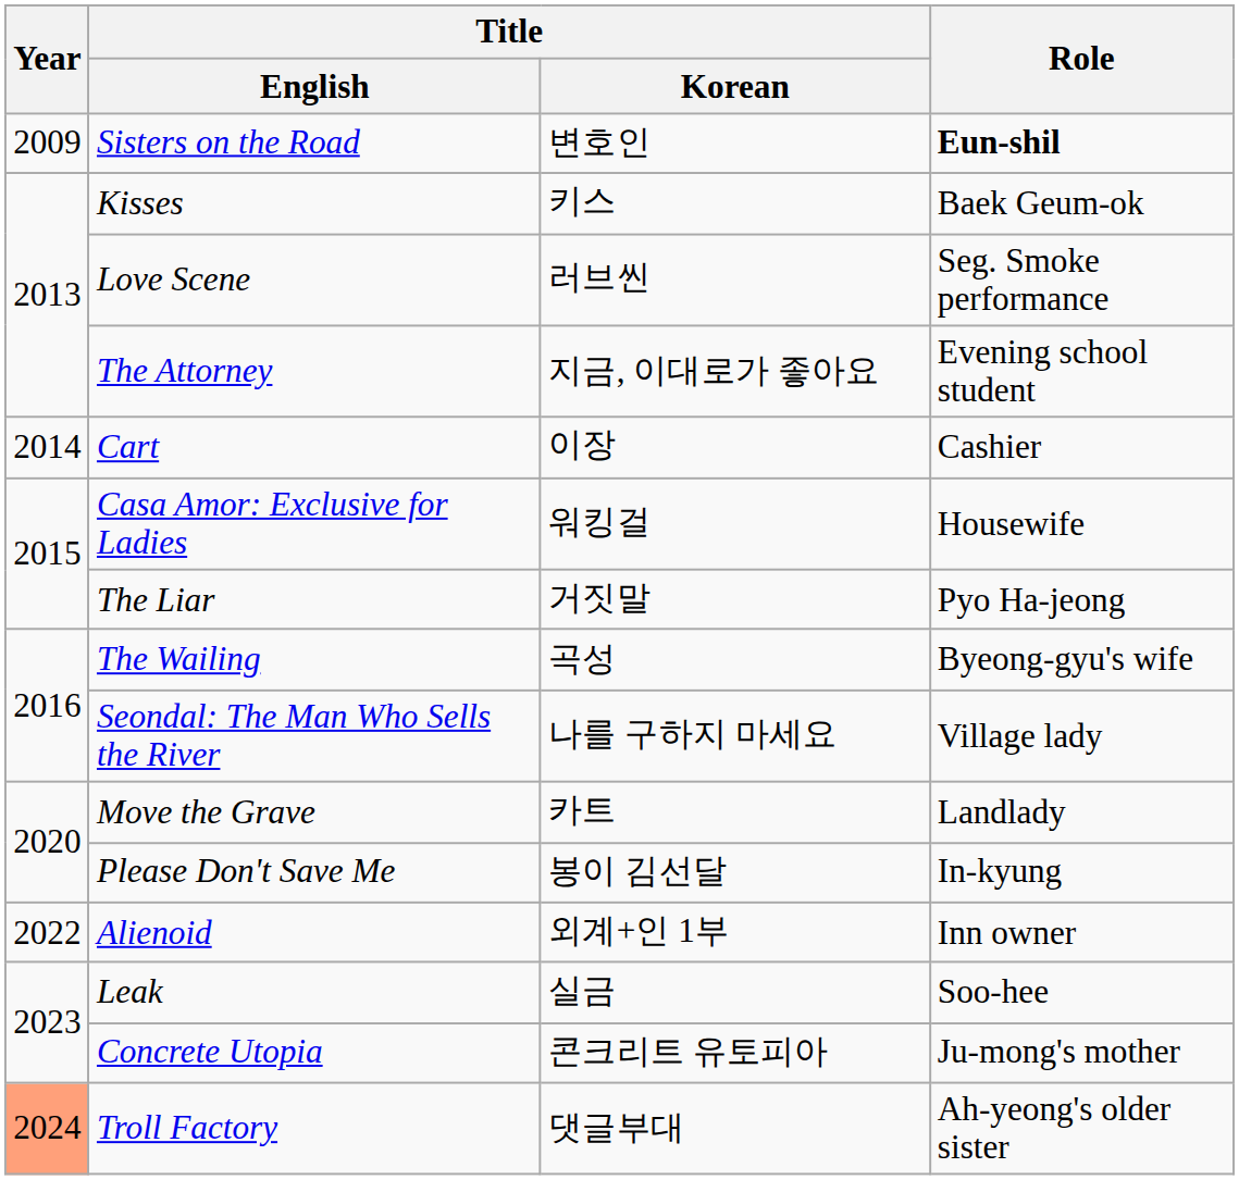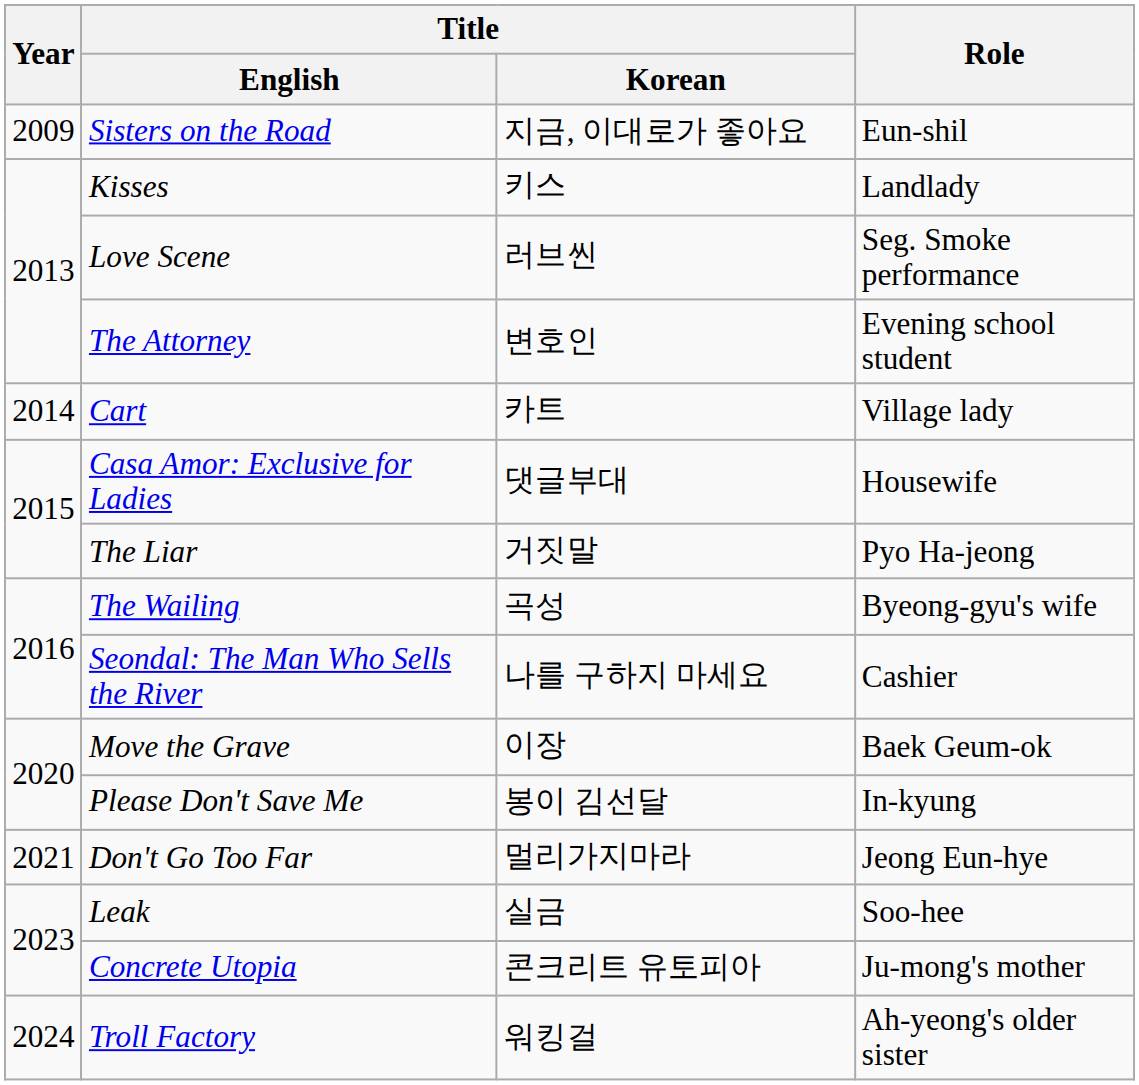Sisters on the Road | Title / Korean: 변호인 -> 지금, 이대로가 좋아요
Sisters on the Road | Role: bold -> normal
Kisses | Role: Baek Geum-ok -> Landlady
The Attorney | Title / Korean: 지금, 이대로가 좋아요 -> 변호인
Cart | Title / Korean: 이장 -> 카트
Cart | Role: Cashier -> Village lady
Casa Amor: Exclusive for Ladies | Title / Korean: 워킹걸 -> 댓글부대
Seondal: The Man Who Sells the River | Role: Village lady -> Cashier
Move the Grave | Title / Korean: 카트 -> 이장
Move the Grave | Role: Landlady -> Baek Geum-ok
+ row: 2021 | Don't Go Too Far | 멀리가지마라 | Jeong Eun-hye
- row: 2022 | Alienoid | 외계+인 1부 | Inn owner
Troll Factory | Year: lightsalmon background -> no background
Troll Factory | Title / Korean: 댓글부대 -> 워킹걸
